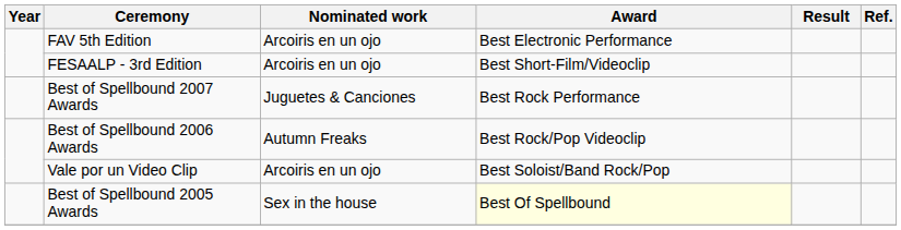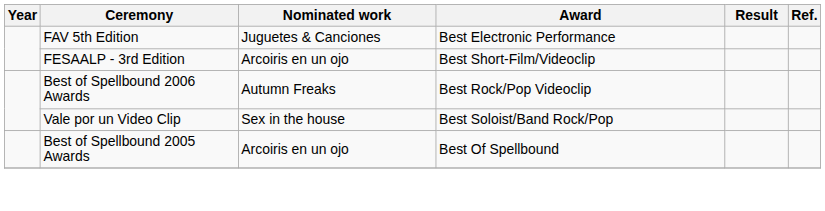FAV 5th Edition | Nominated work: Arcoiris en un ojo -> Juguetes & Canciones
- row: Best of Spellbound 2007 Awards | Juguetes & Canciones | Best Rock Performance
Vale por un Video Clip | Nominated work: Arcoiris en un ojo -> Sex in the house
Best of Spellbound 2005 Awards | Nominated work: Sex in the house -> Arcoiris en un ojo
Best of Spellbound 2005 Awards | Award: lightyellow background -> no background
